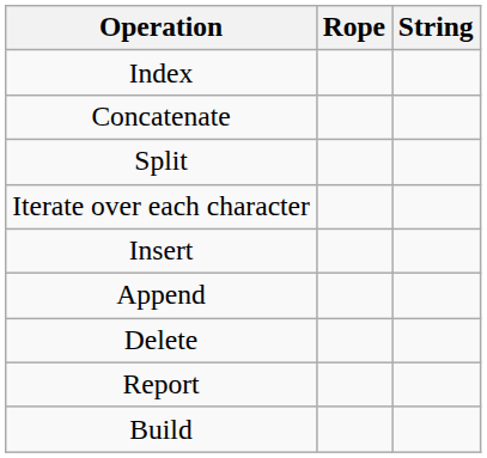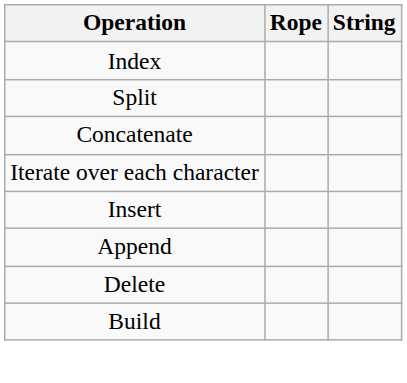rows swapped: Split <-> Concatenate
- row: Report
